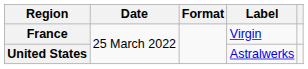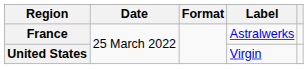France | Label: Virgin -> Astralwerks
United States | Label: Astralwerks -> Virgin
